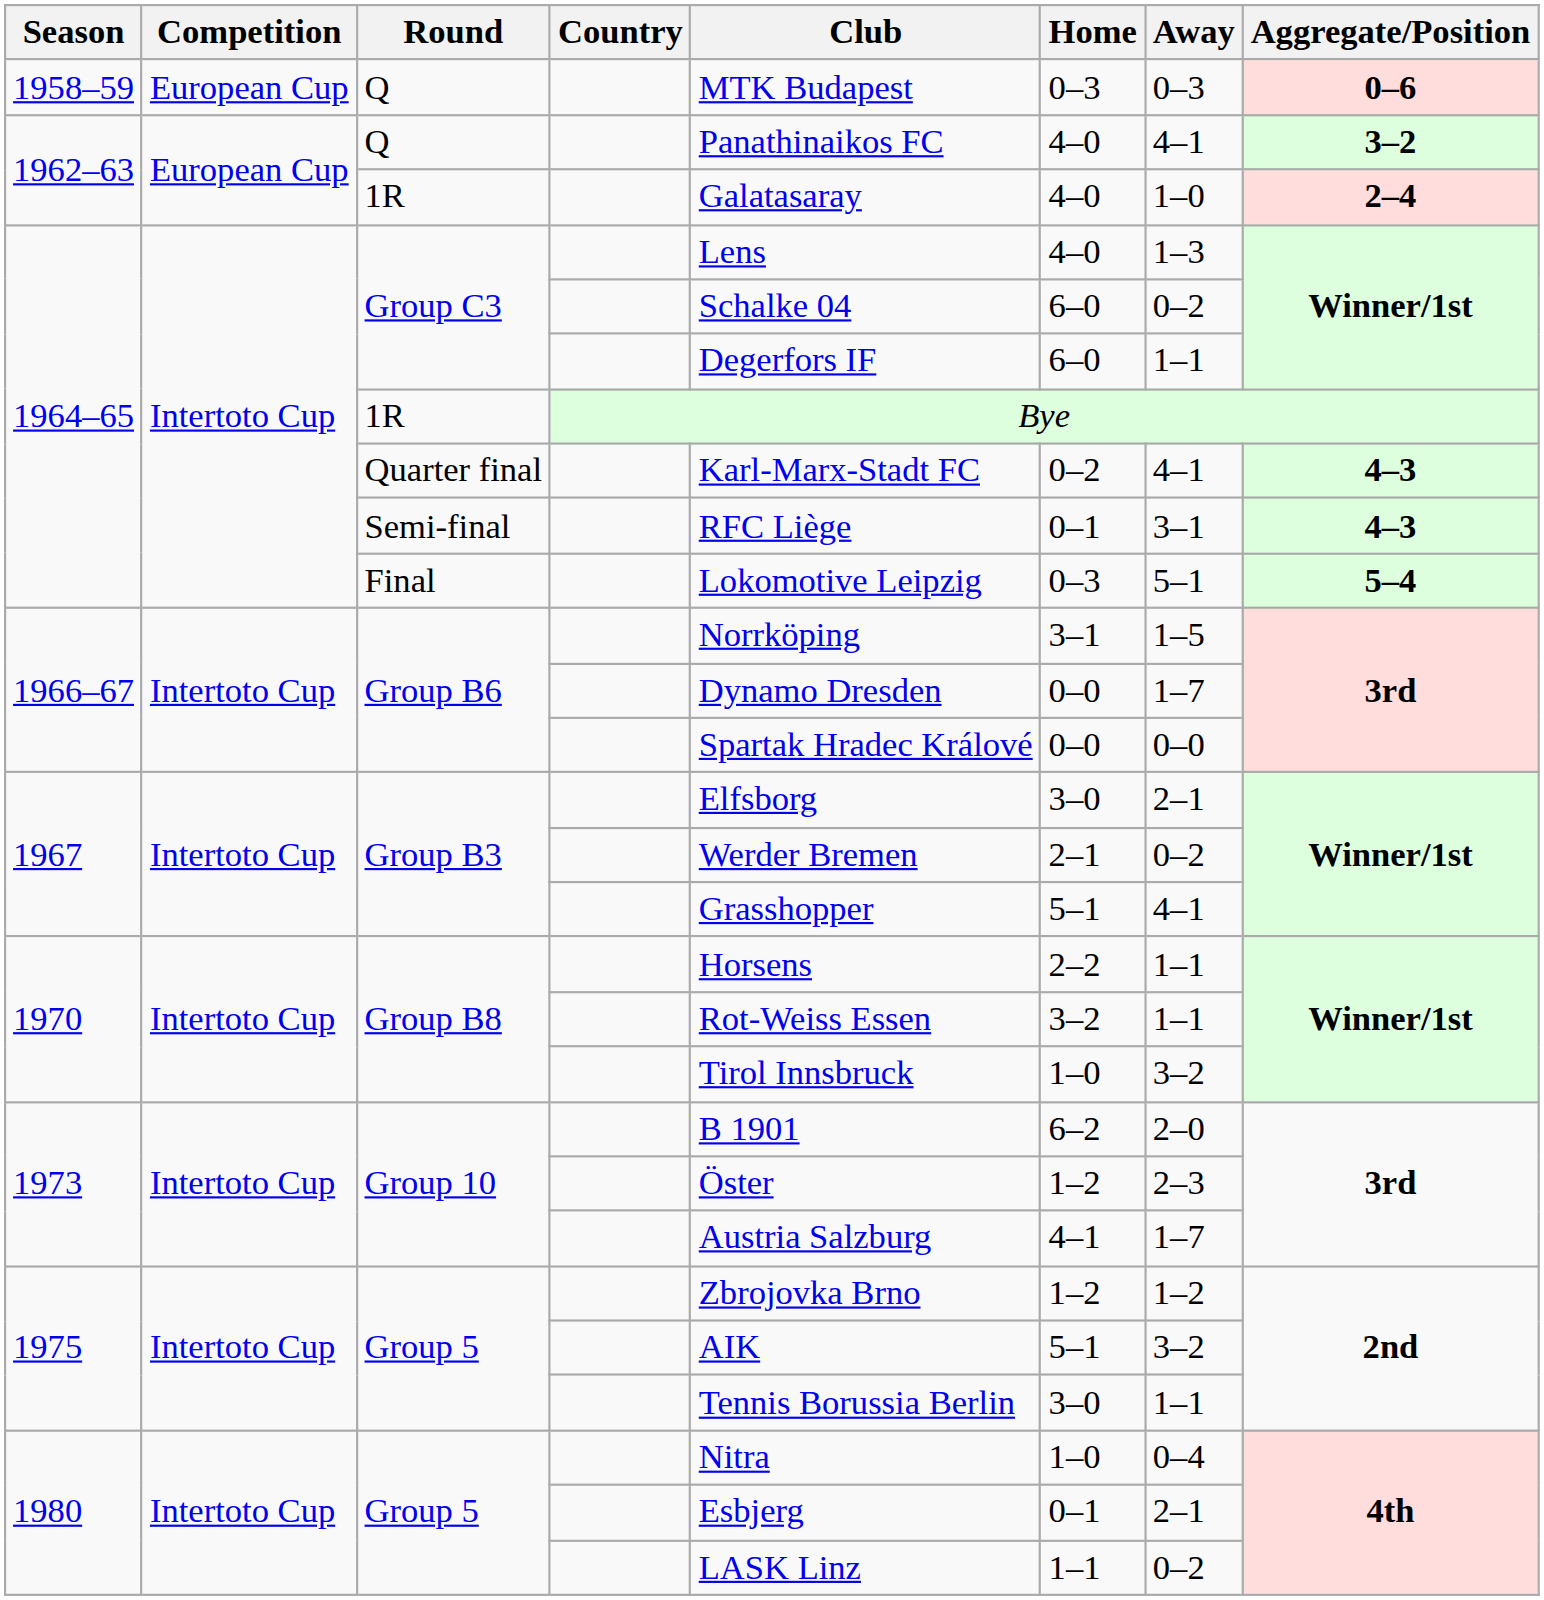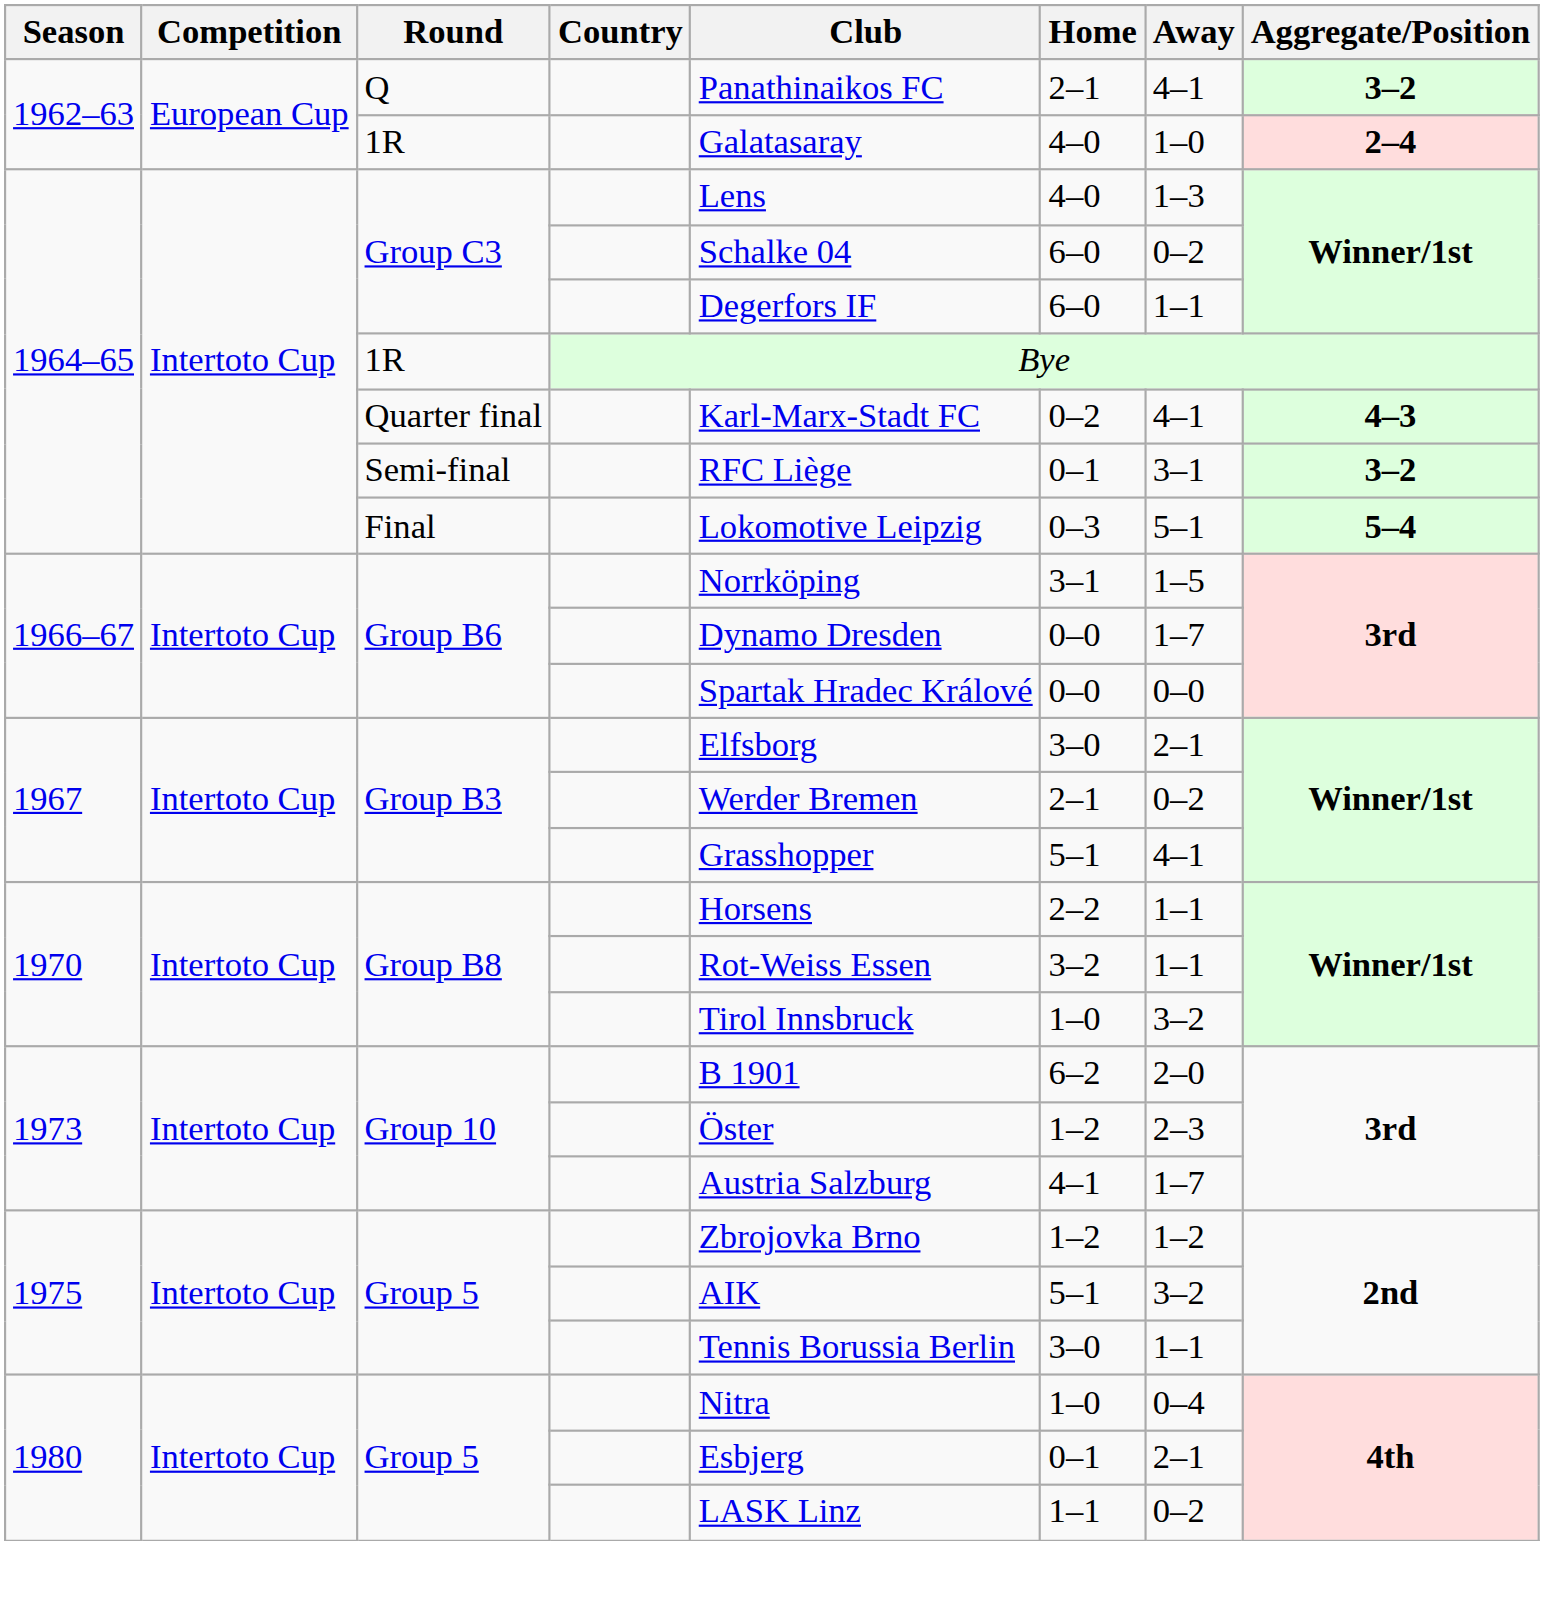- row: 1958–59 | European Cup | Q | MTK Budapest | 0–3 | 0–3 | 0–6
1962–63 / Q | Home: 4–0 -> 2–1
Semi-final | Aggregate/Position: 4–3 -> 3–2
